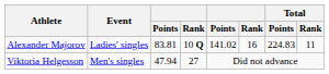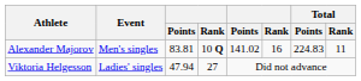Alexander Majorov | Event: Ladies' singles -> Men's singles
Viktoria Helgesson | Event: Men's singles -> Ladies' singles
